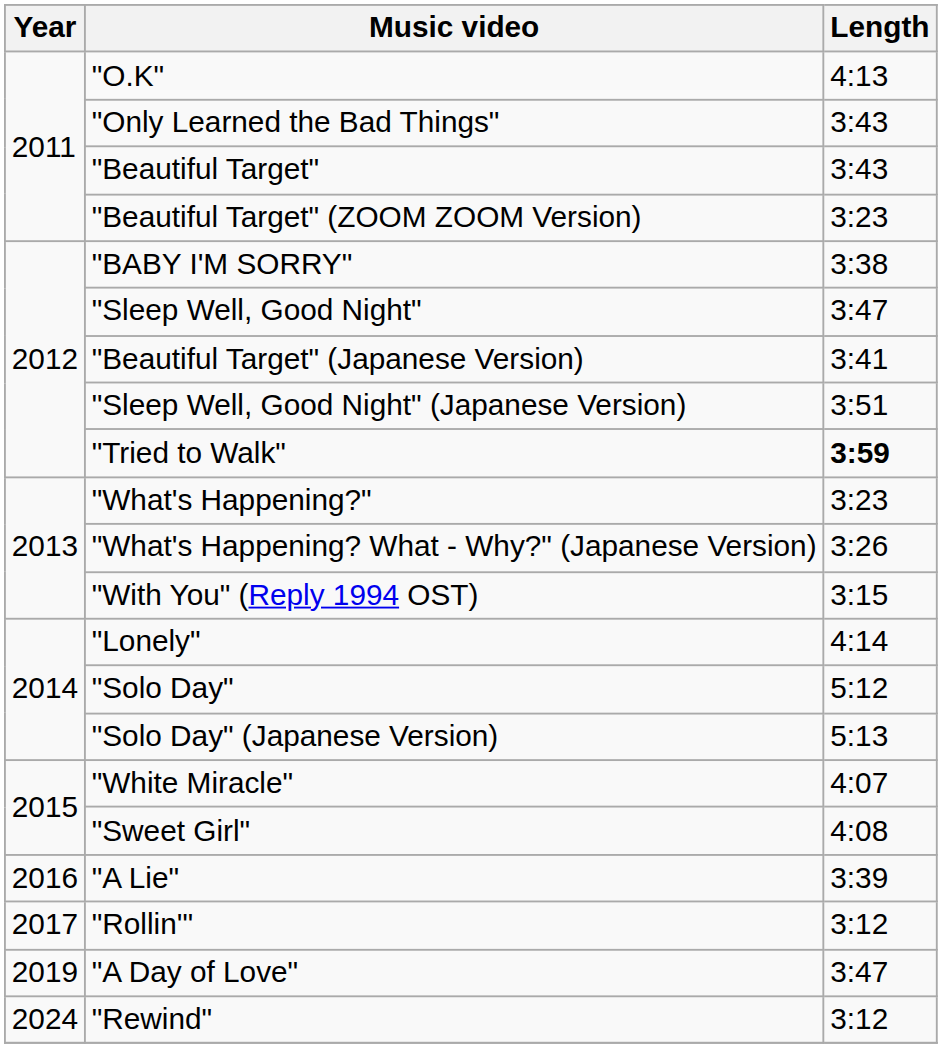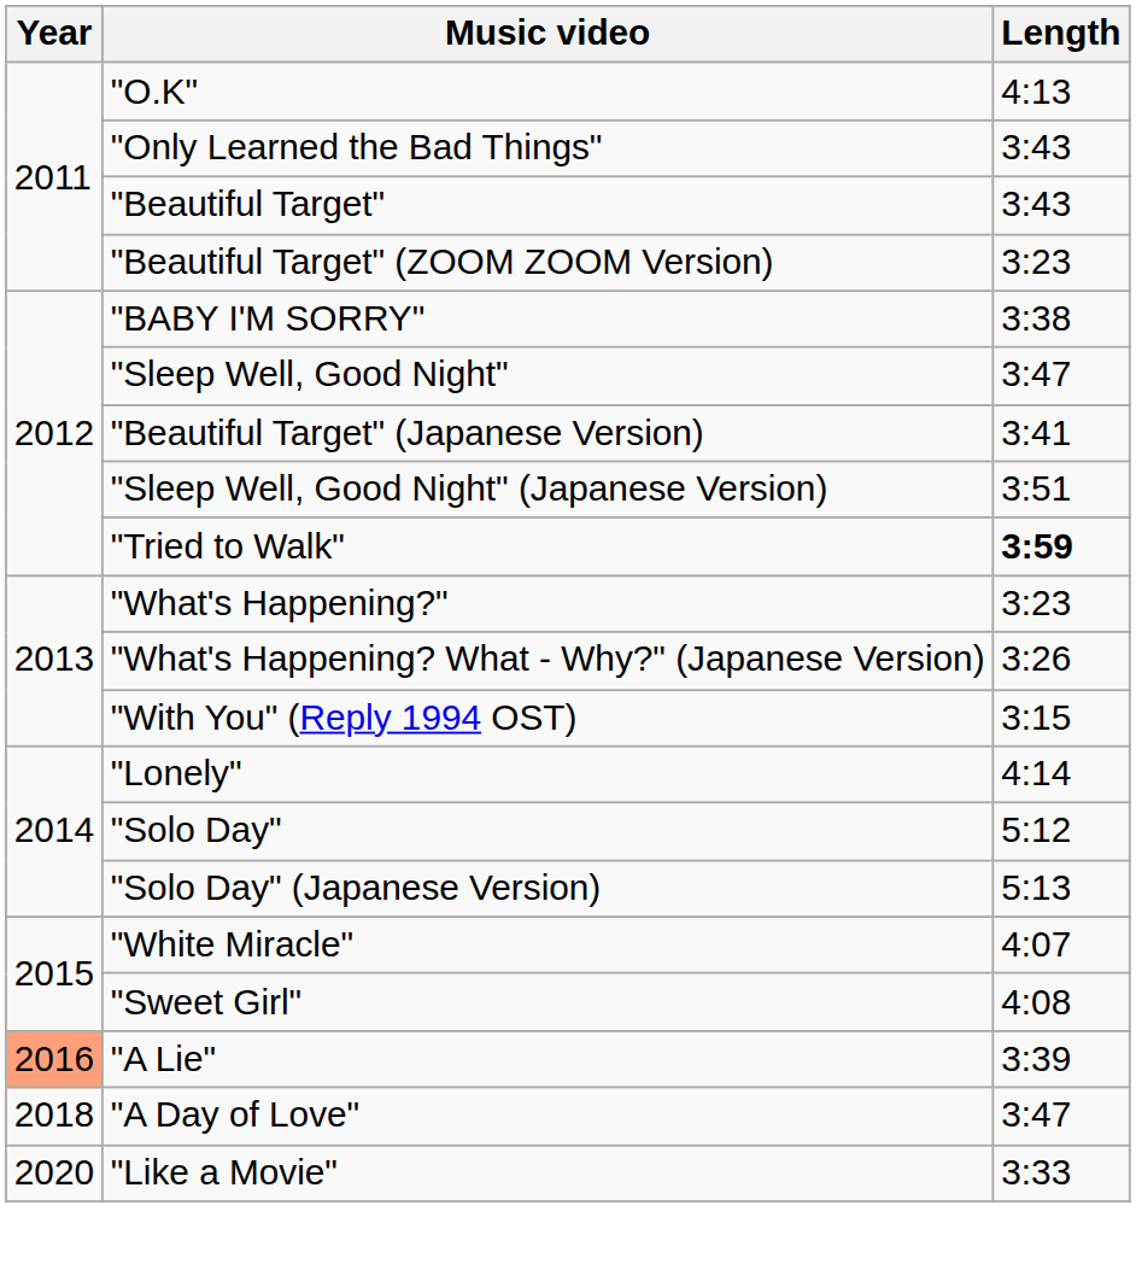"A Lie" | Year: no background -> lightsalmon background
- row: 2017 | "Rollin'" | 3:12
"A Day of Love" | Year: 2019 -> 2018
+ row: 2020 | "Like a Movie" | 3:33
- row: 2024 | "Rewind" | 3:12
